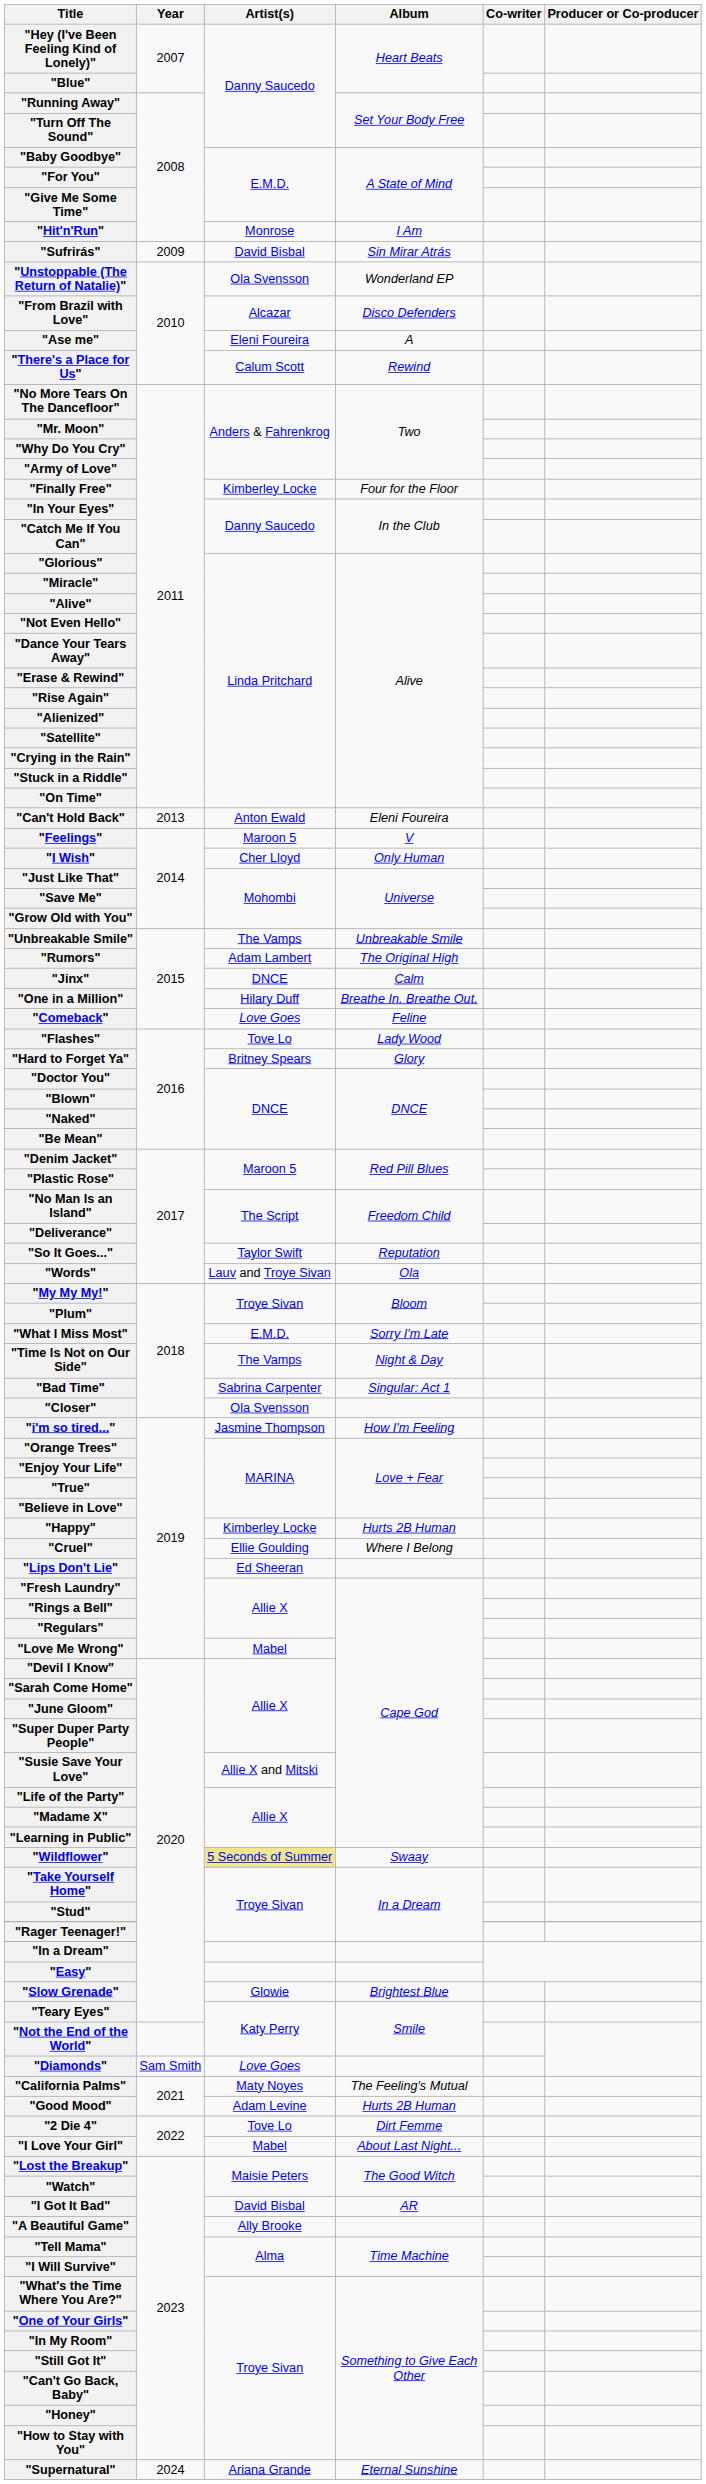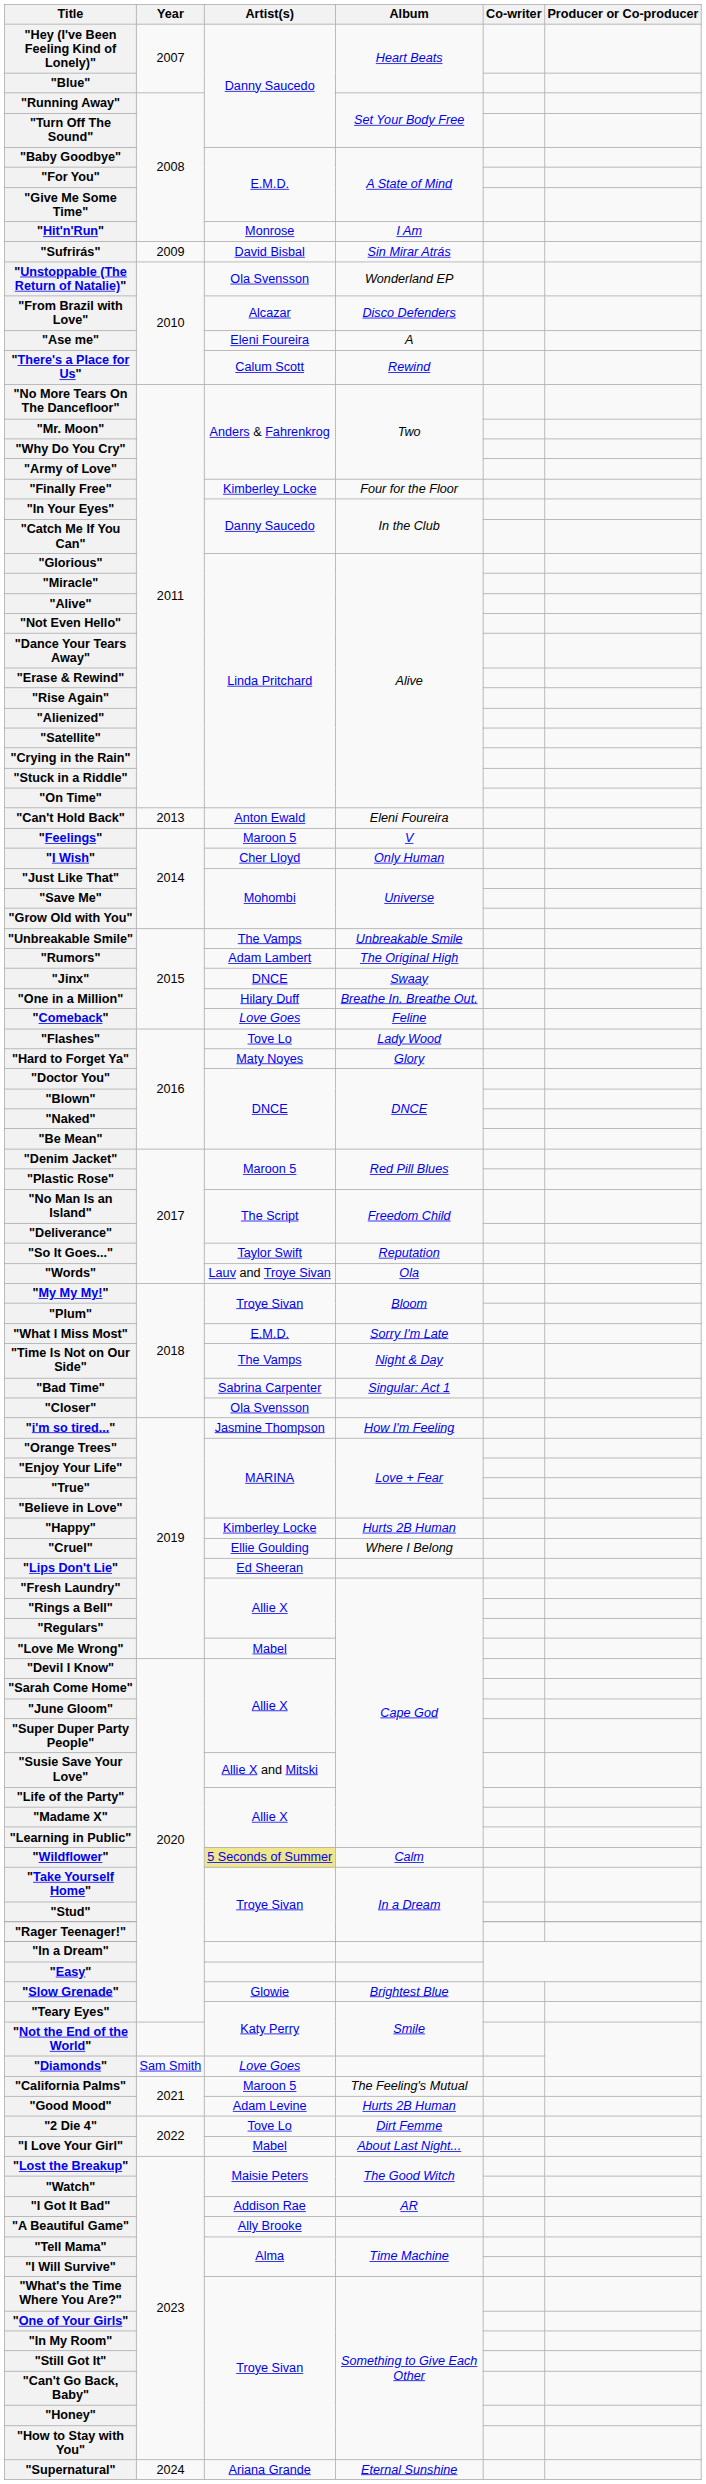"Jinx" | Album: Calm -> Swaay
"Hard to Forget Ya" | Artist(s): Britney Spears -> Maty Noyes
"Wildflower" | Album: Swaay -> Calm
"California Palms" | Artist(s): Maty Noyes -> Maroon 5
"I Got It Bad" | Artist(s): David Bisbal -> Addison Rae
